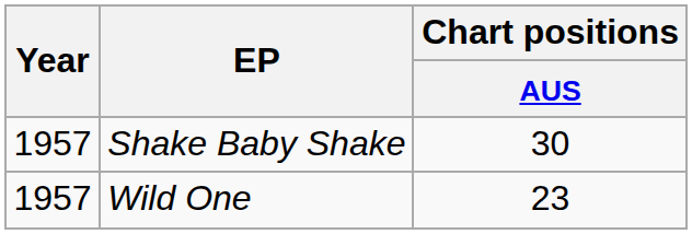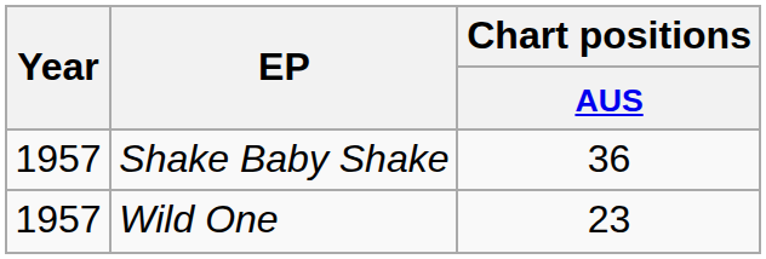Shake Baby Shake | Chart positions / AUS: 30 -> 36
